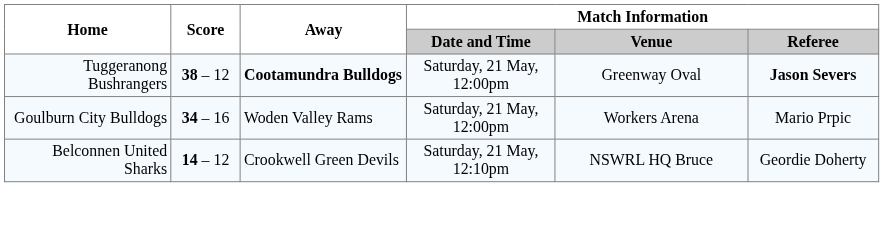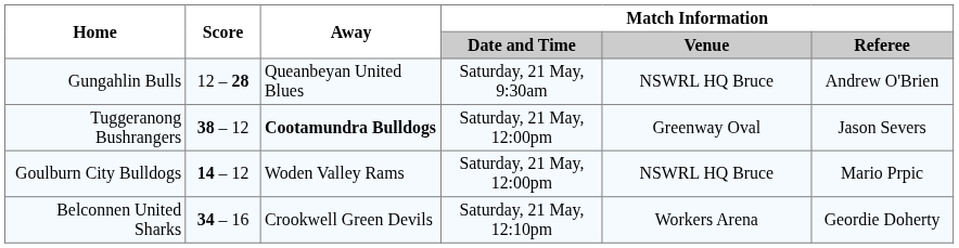+ row: Gungahlin Bulls | 12 – 28 | Queanbeyan United Blues | Saturday, 21 May, 9:30am | NSWRL HQ Bruce | Andrew O'Brien
Tuggeranong Bushrangers | Match Information / Referee: bold -> normal
Goulburn City Bulldogs | Score: 34 – 16 -> 14 – 12
Goulburn City Bulldogs | Match Information / Venue: Workers Arena -> NSWRL HQ Bruce
Belconnen United Sharks | Score: 14 – 12 -> 34 – 16
Belconnen United Sharks | Match Information / Venue: NSWRL HQ Bruce -> Workers Arena
